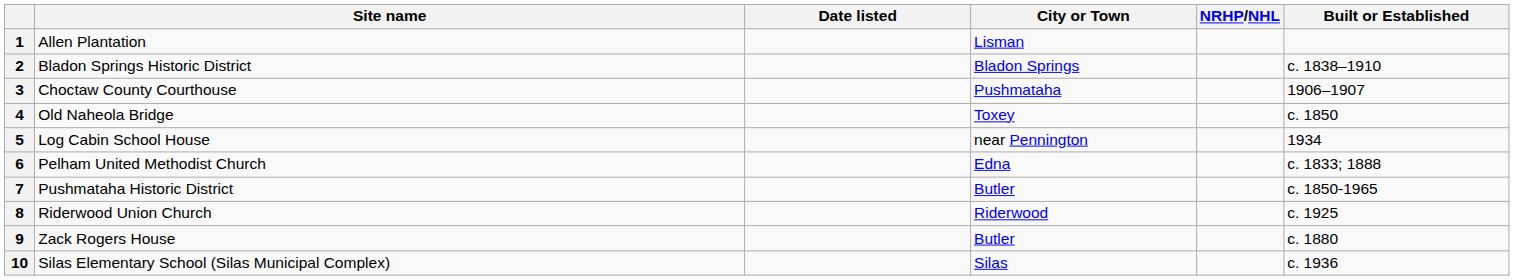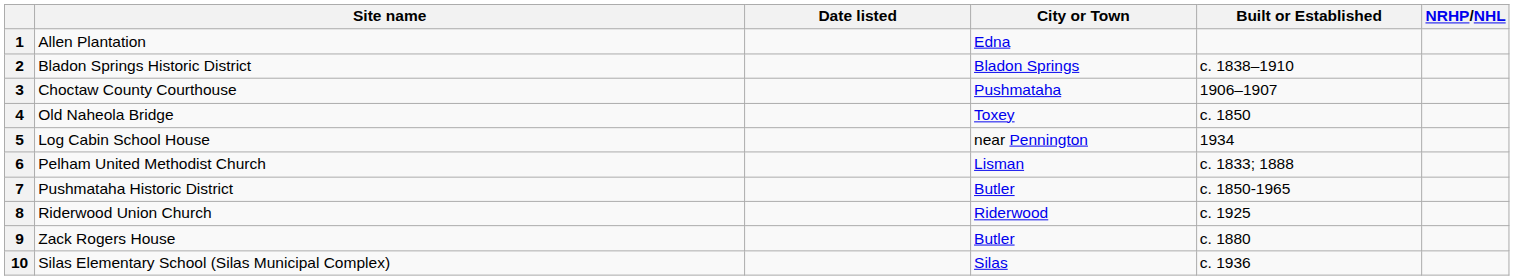columns swapped: Built or Established <-> NRHP/NHL
1 | City or Town: Lisman -> Edna
6 | City or Town: Edna -> Lisman
